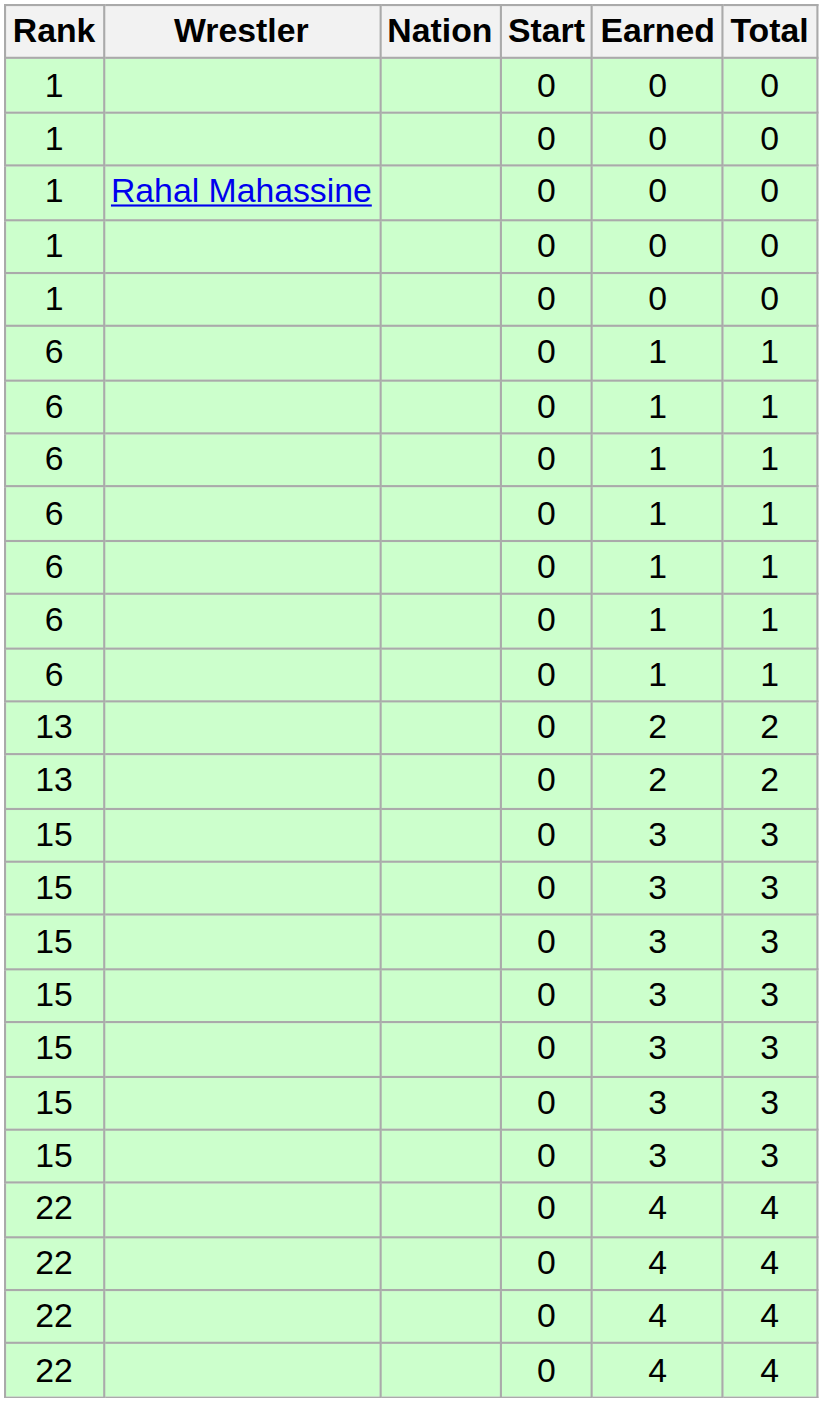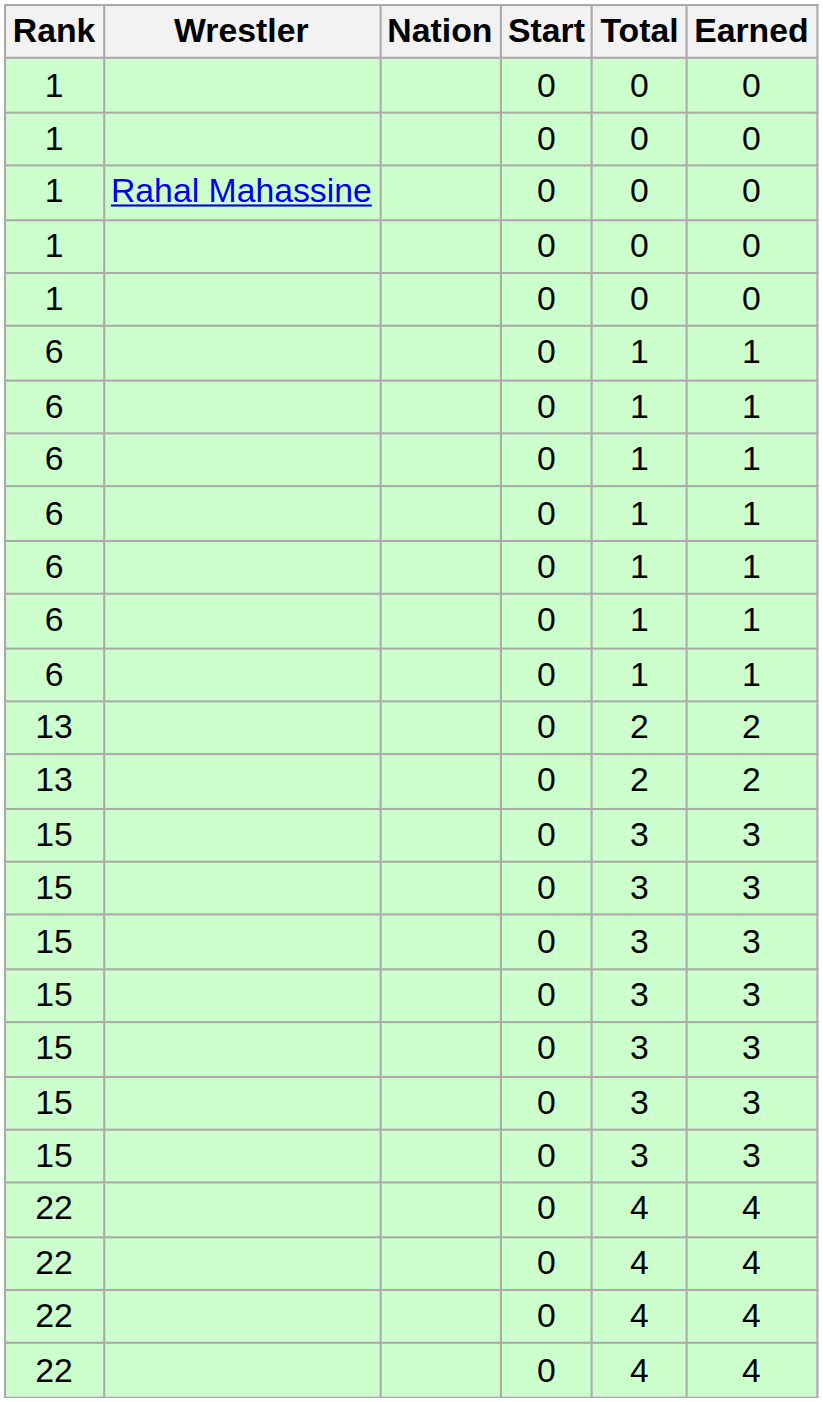columns swapped: Earned <-> Total
